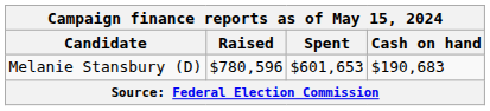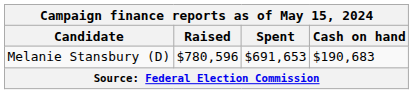Melanie Stansbury (D) | Spent: $601,653 -> $691,653
